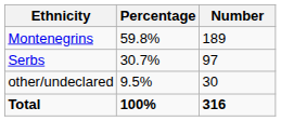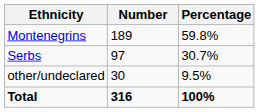columns swapped: Number <-> Percentage
